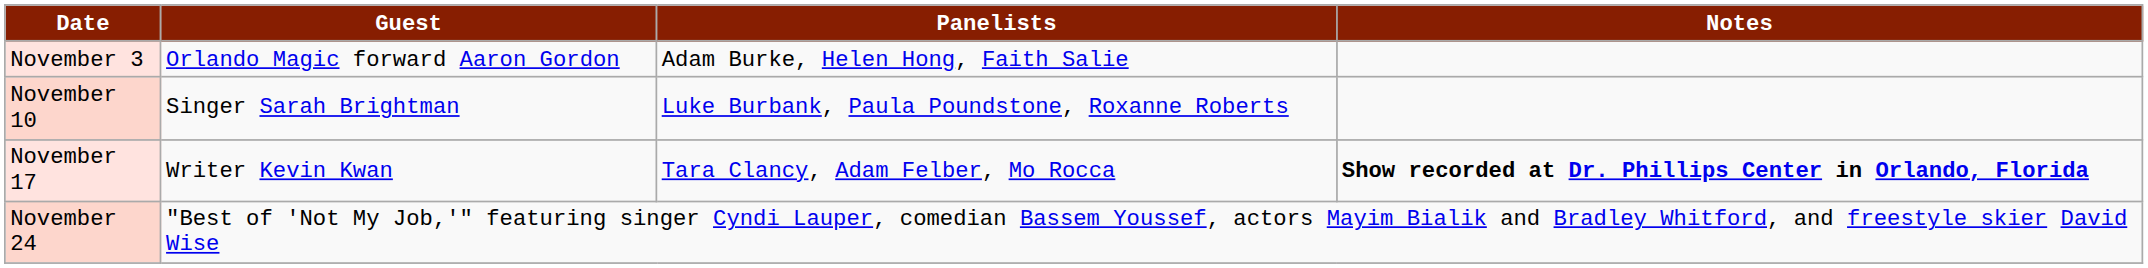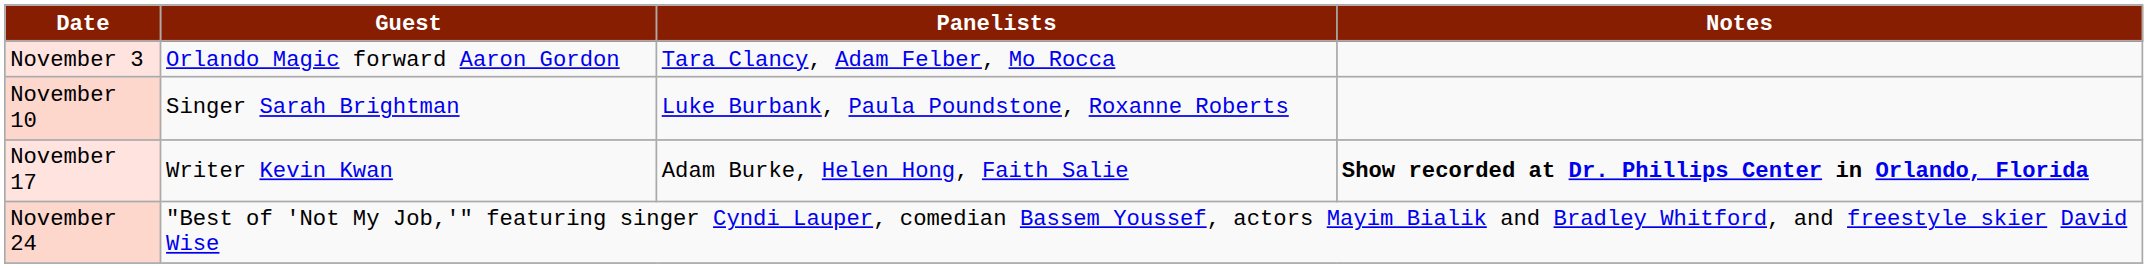November 3 | Panelists: Adam Burke, Helen Hong, Faith Salie -> Tara Clancy, Adam Felber, Mo Rocca
November 17 | Panelists: Tara Clancy, Adam Felber, Mo Rocca -> Adam Burke, Helen Hong, Faith Salie
